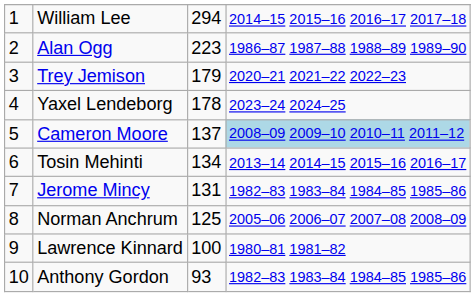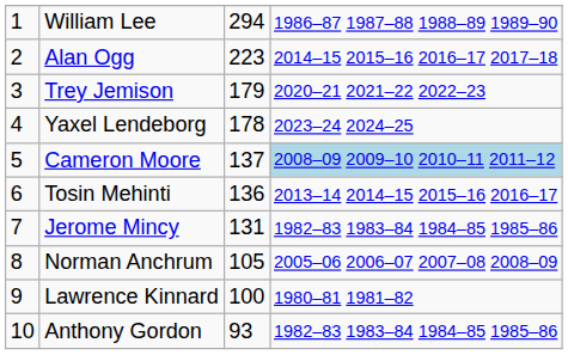William Lee | column 4: 2014–15 2015–16 2016–17 2017–18 -> 1986–87 1987–88 1988–89 1989–90
Alan Ogg | column 4: 1986–87 1987–88 1988–89 1989–90 -> 2014–15 2015–16 2016–17 2017–18
Tosin Mehinti | column 3: 134 -> 136
Norman Anchrum | column 3: 125 -> 105
